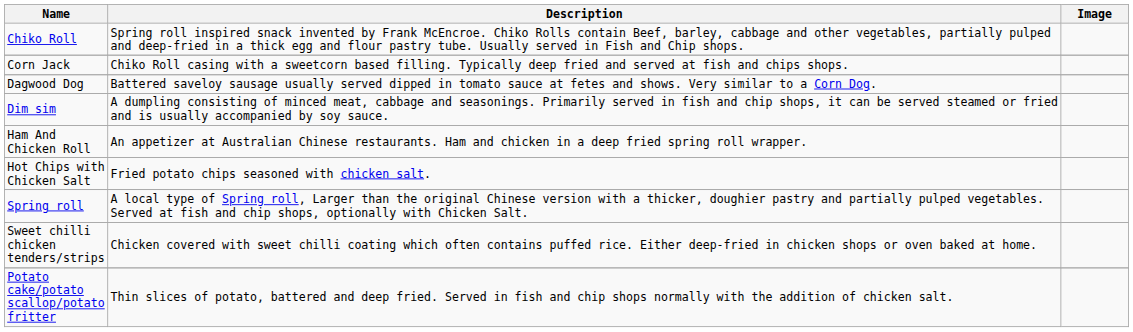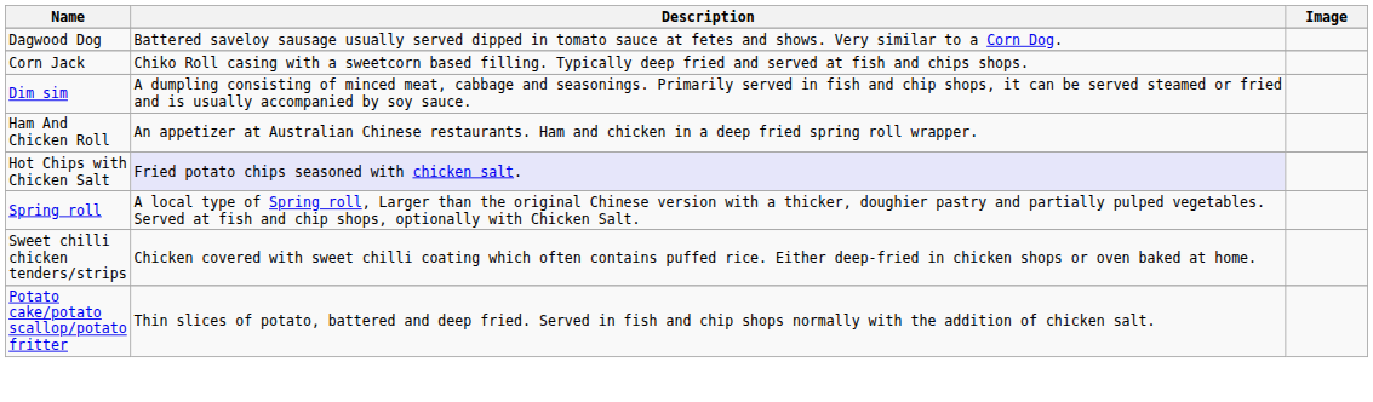- row: Chiko Roll | Spring roll inspired snack invented by Frank McEncroe. Chiko Rolls contain Beef, barley, cabbage and other vegetables, partially pulped and deep-fried in a thick egg and flour pastry tube. Usually served in Fish and Chip shops.
rows swapped: Corn Jack <-> Dagwood Dog
Hot Chips with Chicken Salt | Description: no background -> lavender background
